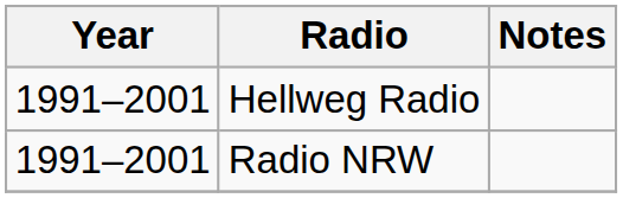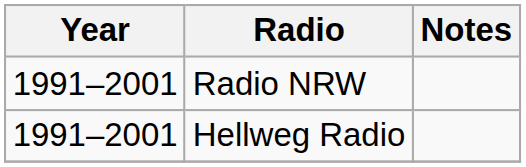rows swapped: Hellweg Radio <-> Radio NRW
